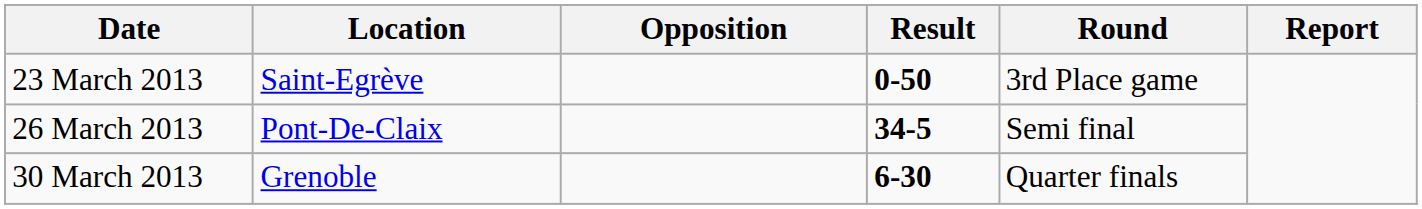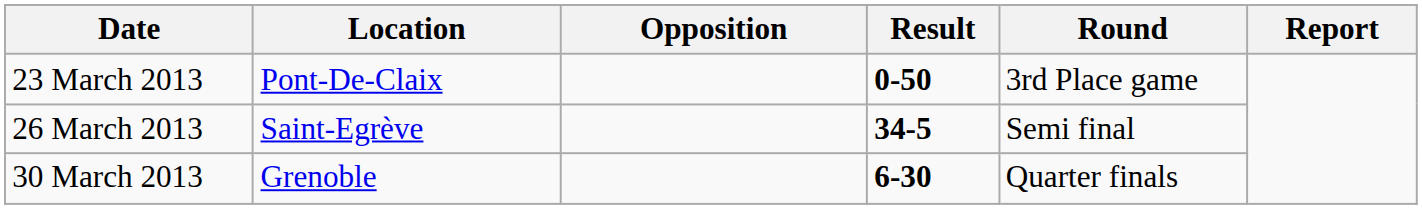23 March 2013 | Location: Saint-Egrève -> Pont-De-Claix
26 March 2013 | Location: Pont-De-Claix -> Saint-Egrève
